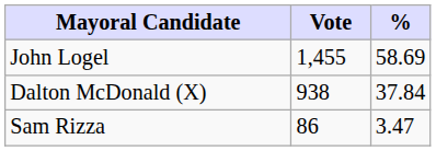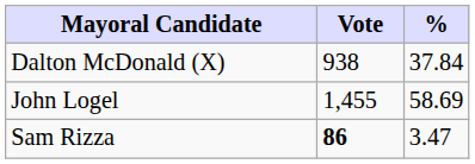rows swapped: John Logel <-> Dalton McDonald (X)
Sam Rizza | Vote: normal -> bold
